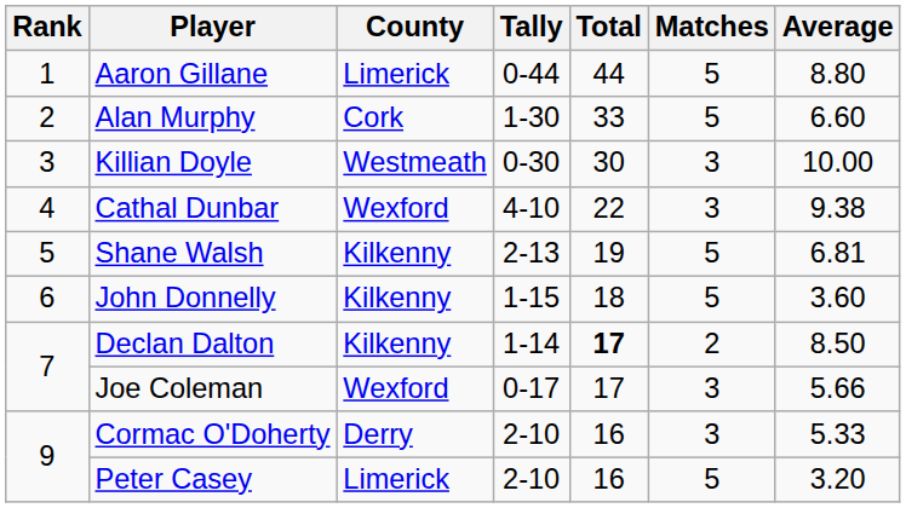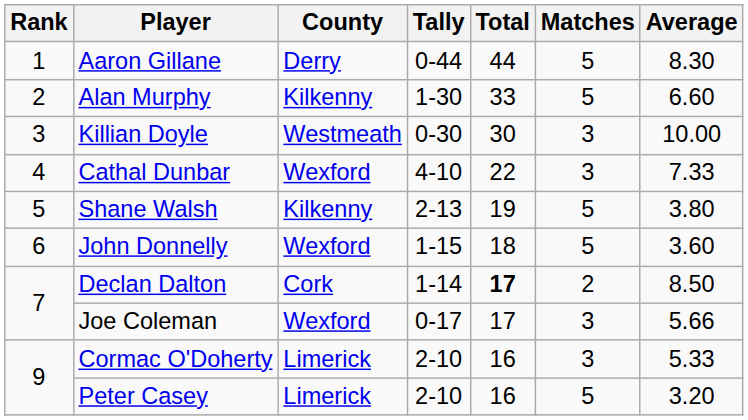Aaron Gillane | County: Limerick -> Derry
Aaron Gillane | Average: 8.80 -> 8.30
Alan Murphy | County: Cork -> Kilkenny
Cathal Dunbar | Average: 9.38 -> 7.33
Shane Walsh | Average: 6.81 -> 3.80
John Donnelly | County: Kilkenny -> Wexford
Declan Dalton | County: Kilkenny -> Cork
Cormac O'Doherty | County: Derry -> Limerick
